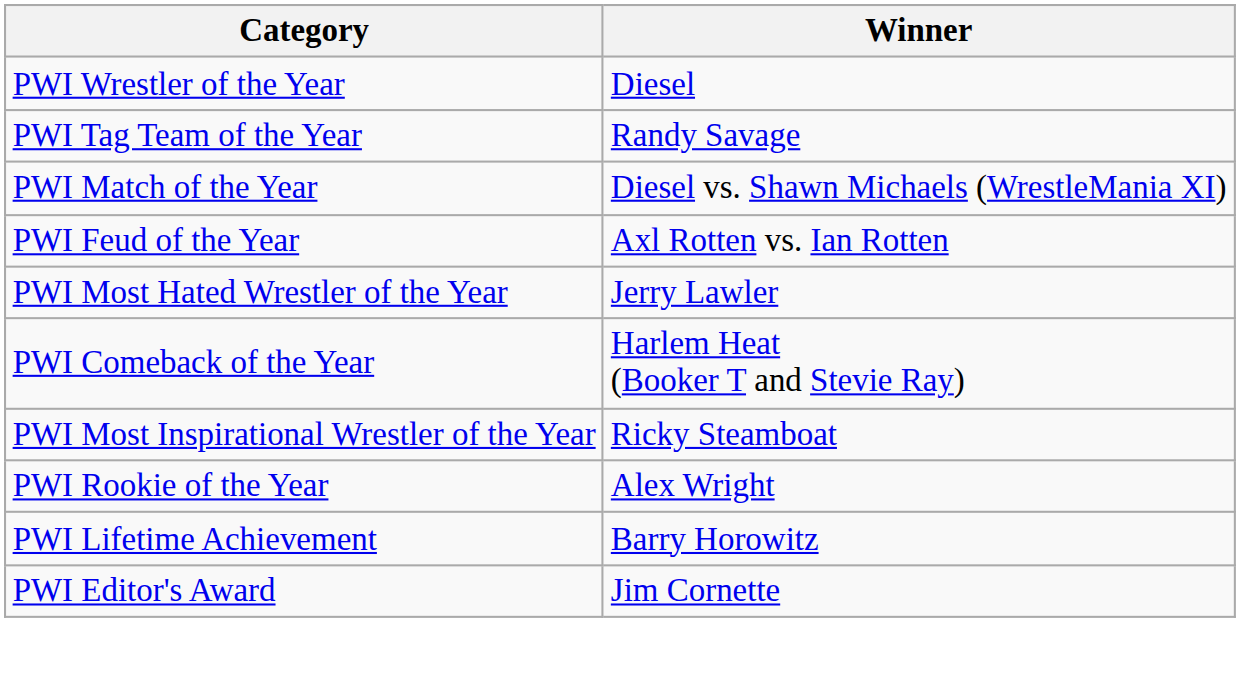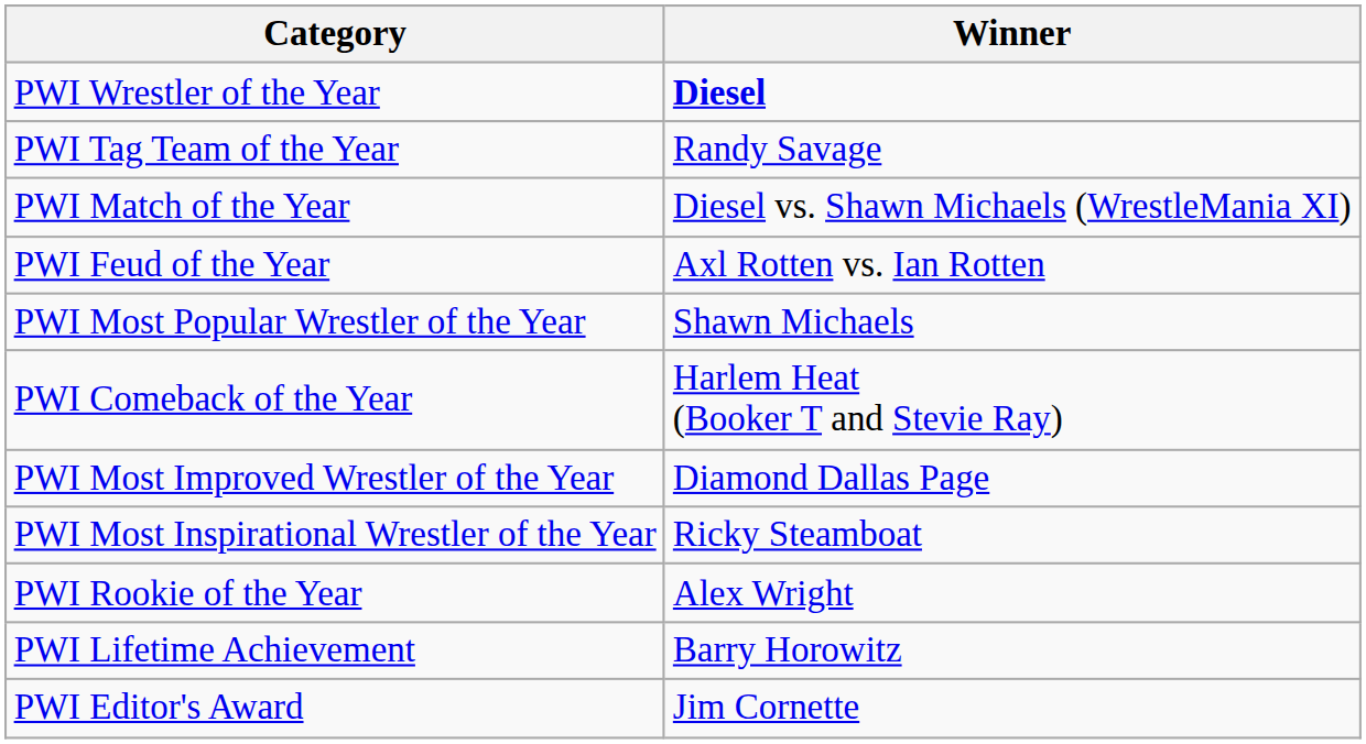PWI Wrestler of the Year | Winner: normal -> bold
+ row: PWI Most Popular Wrestler of the Year | Shawn Michaels
- row: PWI Most Hated Wrestler of the Year | Jerry Lawler
+ row: PWI Most Improved Wrestler of the Year | Diamond Dallas Page
